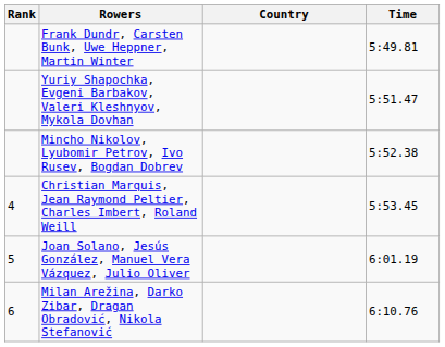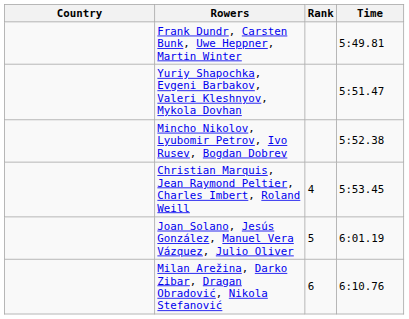columns swapped: Rank <-> Country
